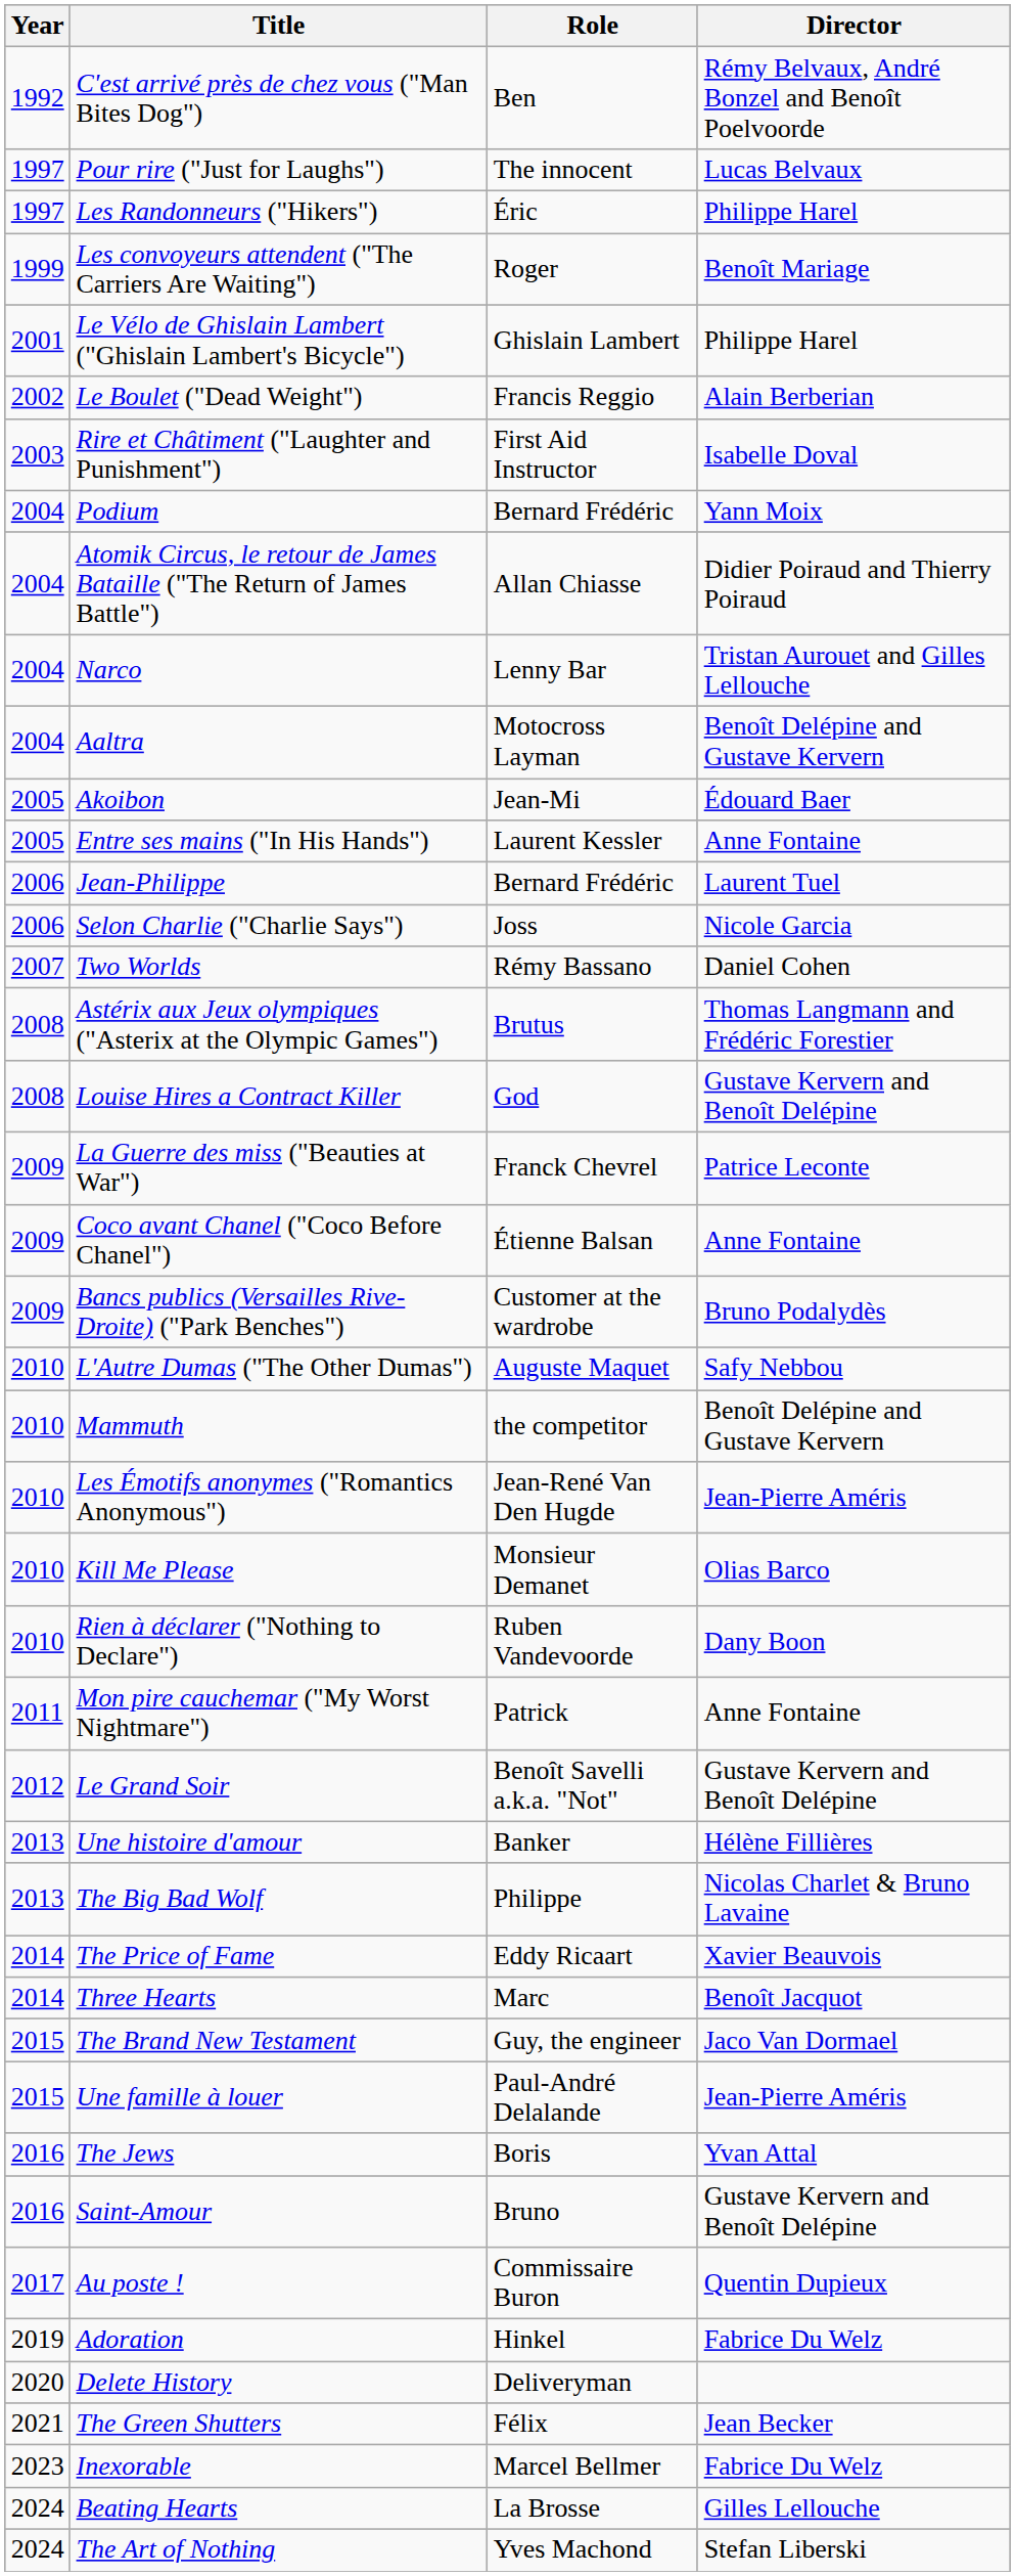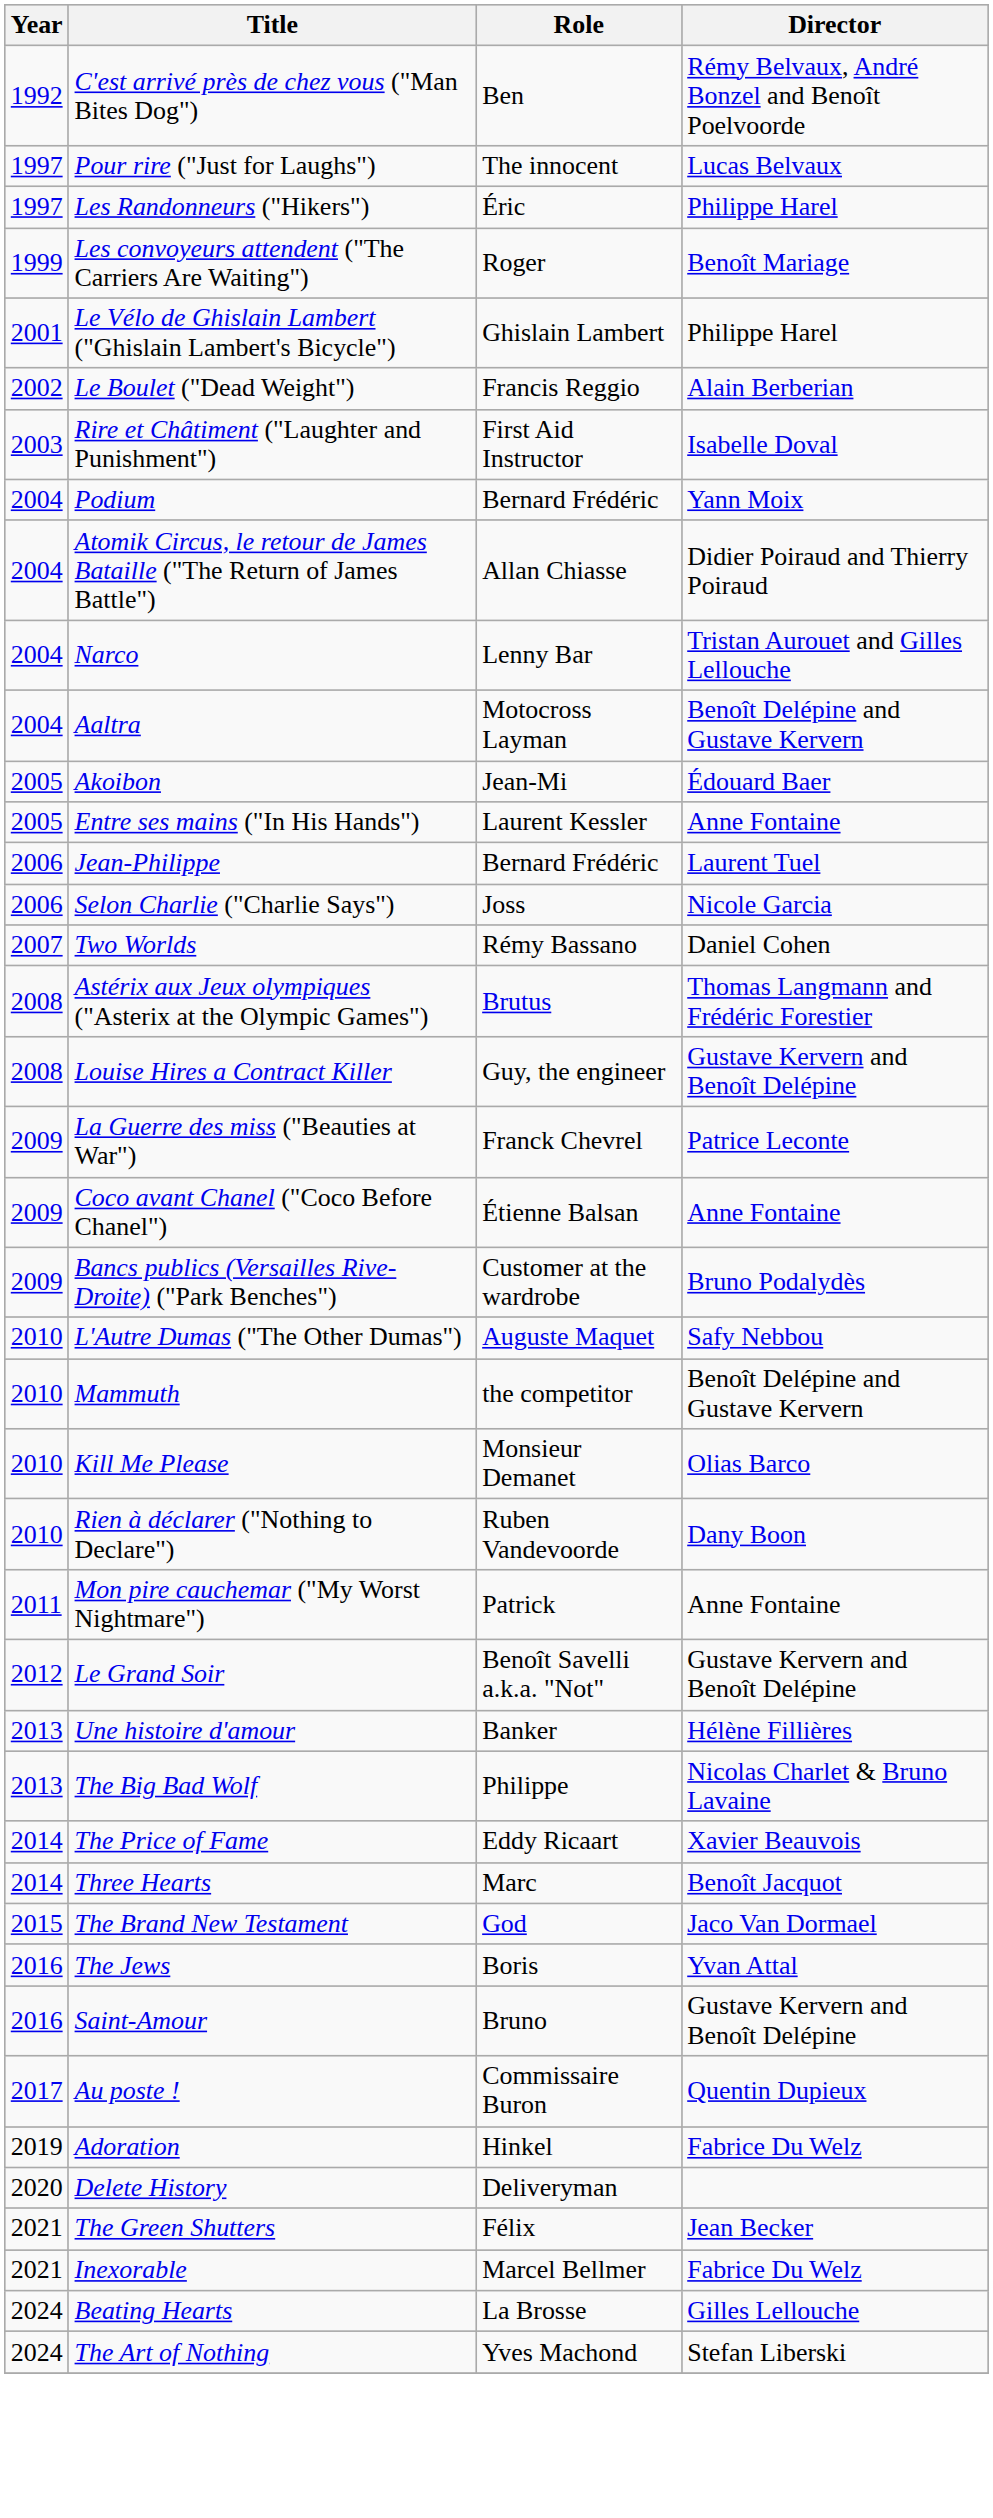Louise Hires a Contract Killer | Role: God -> Guy, the engineer
- row: 2010 | Les Émotifs anonymes ("Romantics Anonymous") | Jean-René Van Den Hugde | Jean-Pierre Améris
The Brand New Testament | Role: Guy, the engineer -> God
- row: 2015 | Une famille à louer | Paul-André Delalande | Jean-Pierre Améris
Inexorable | Year: 2023 -> 2021
